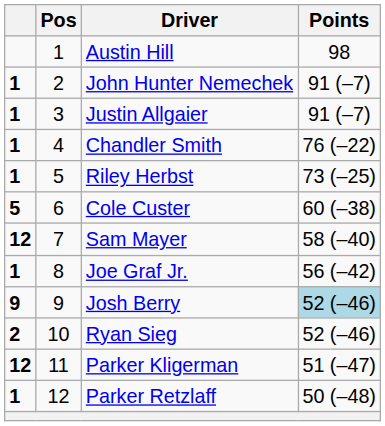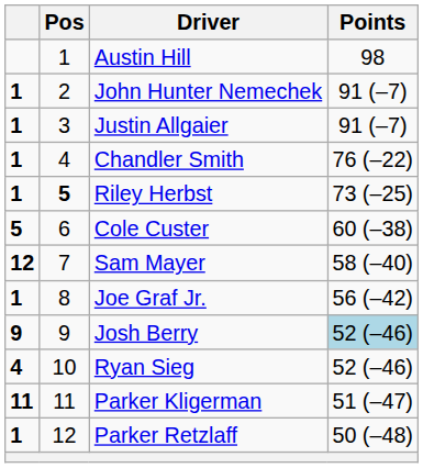Riley Herbst | Pos: normal -> bold
Ryan Sieg | column 1: 2 -> 4
Parker Kligerman | column 1: 12 -> 11
